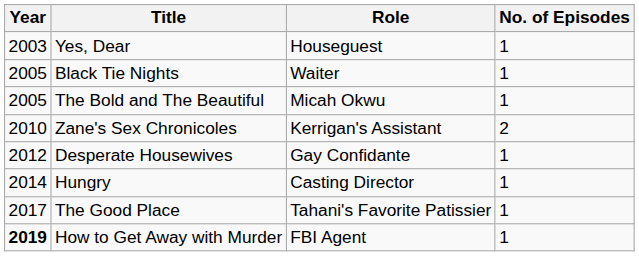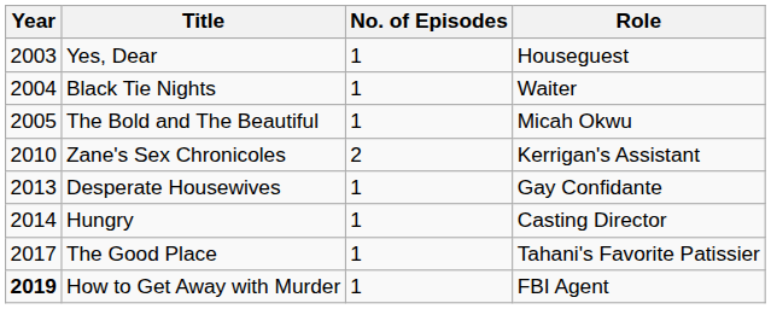columns swapped: Role <-> No. of Episodes
Black Tie Nights | Year: 2005 -> 2004
Desperate Housewives | Year: 2012 -> 2013
